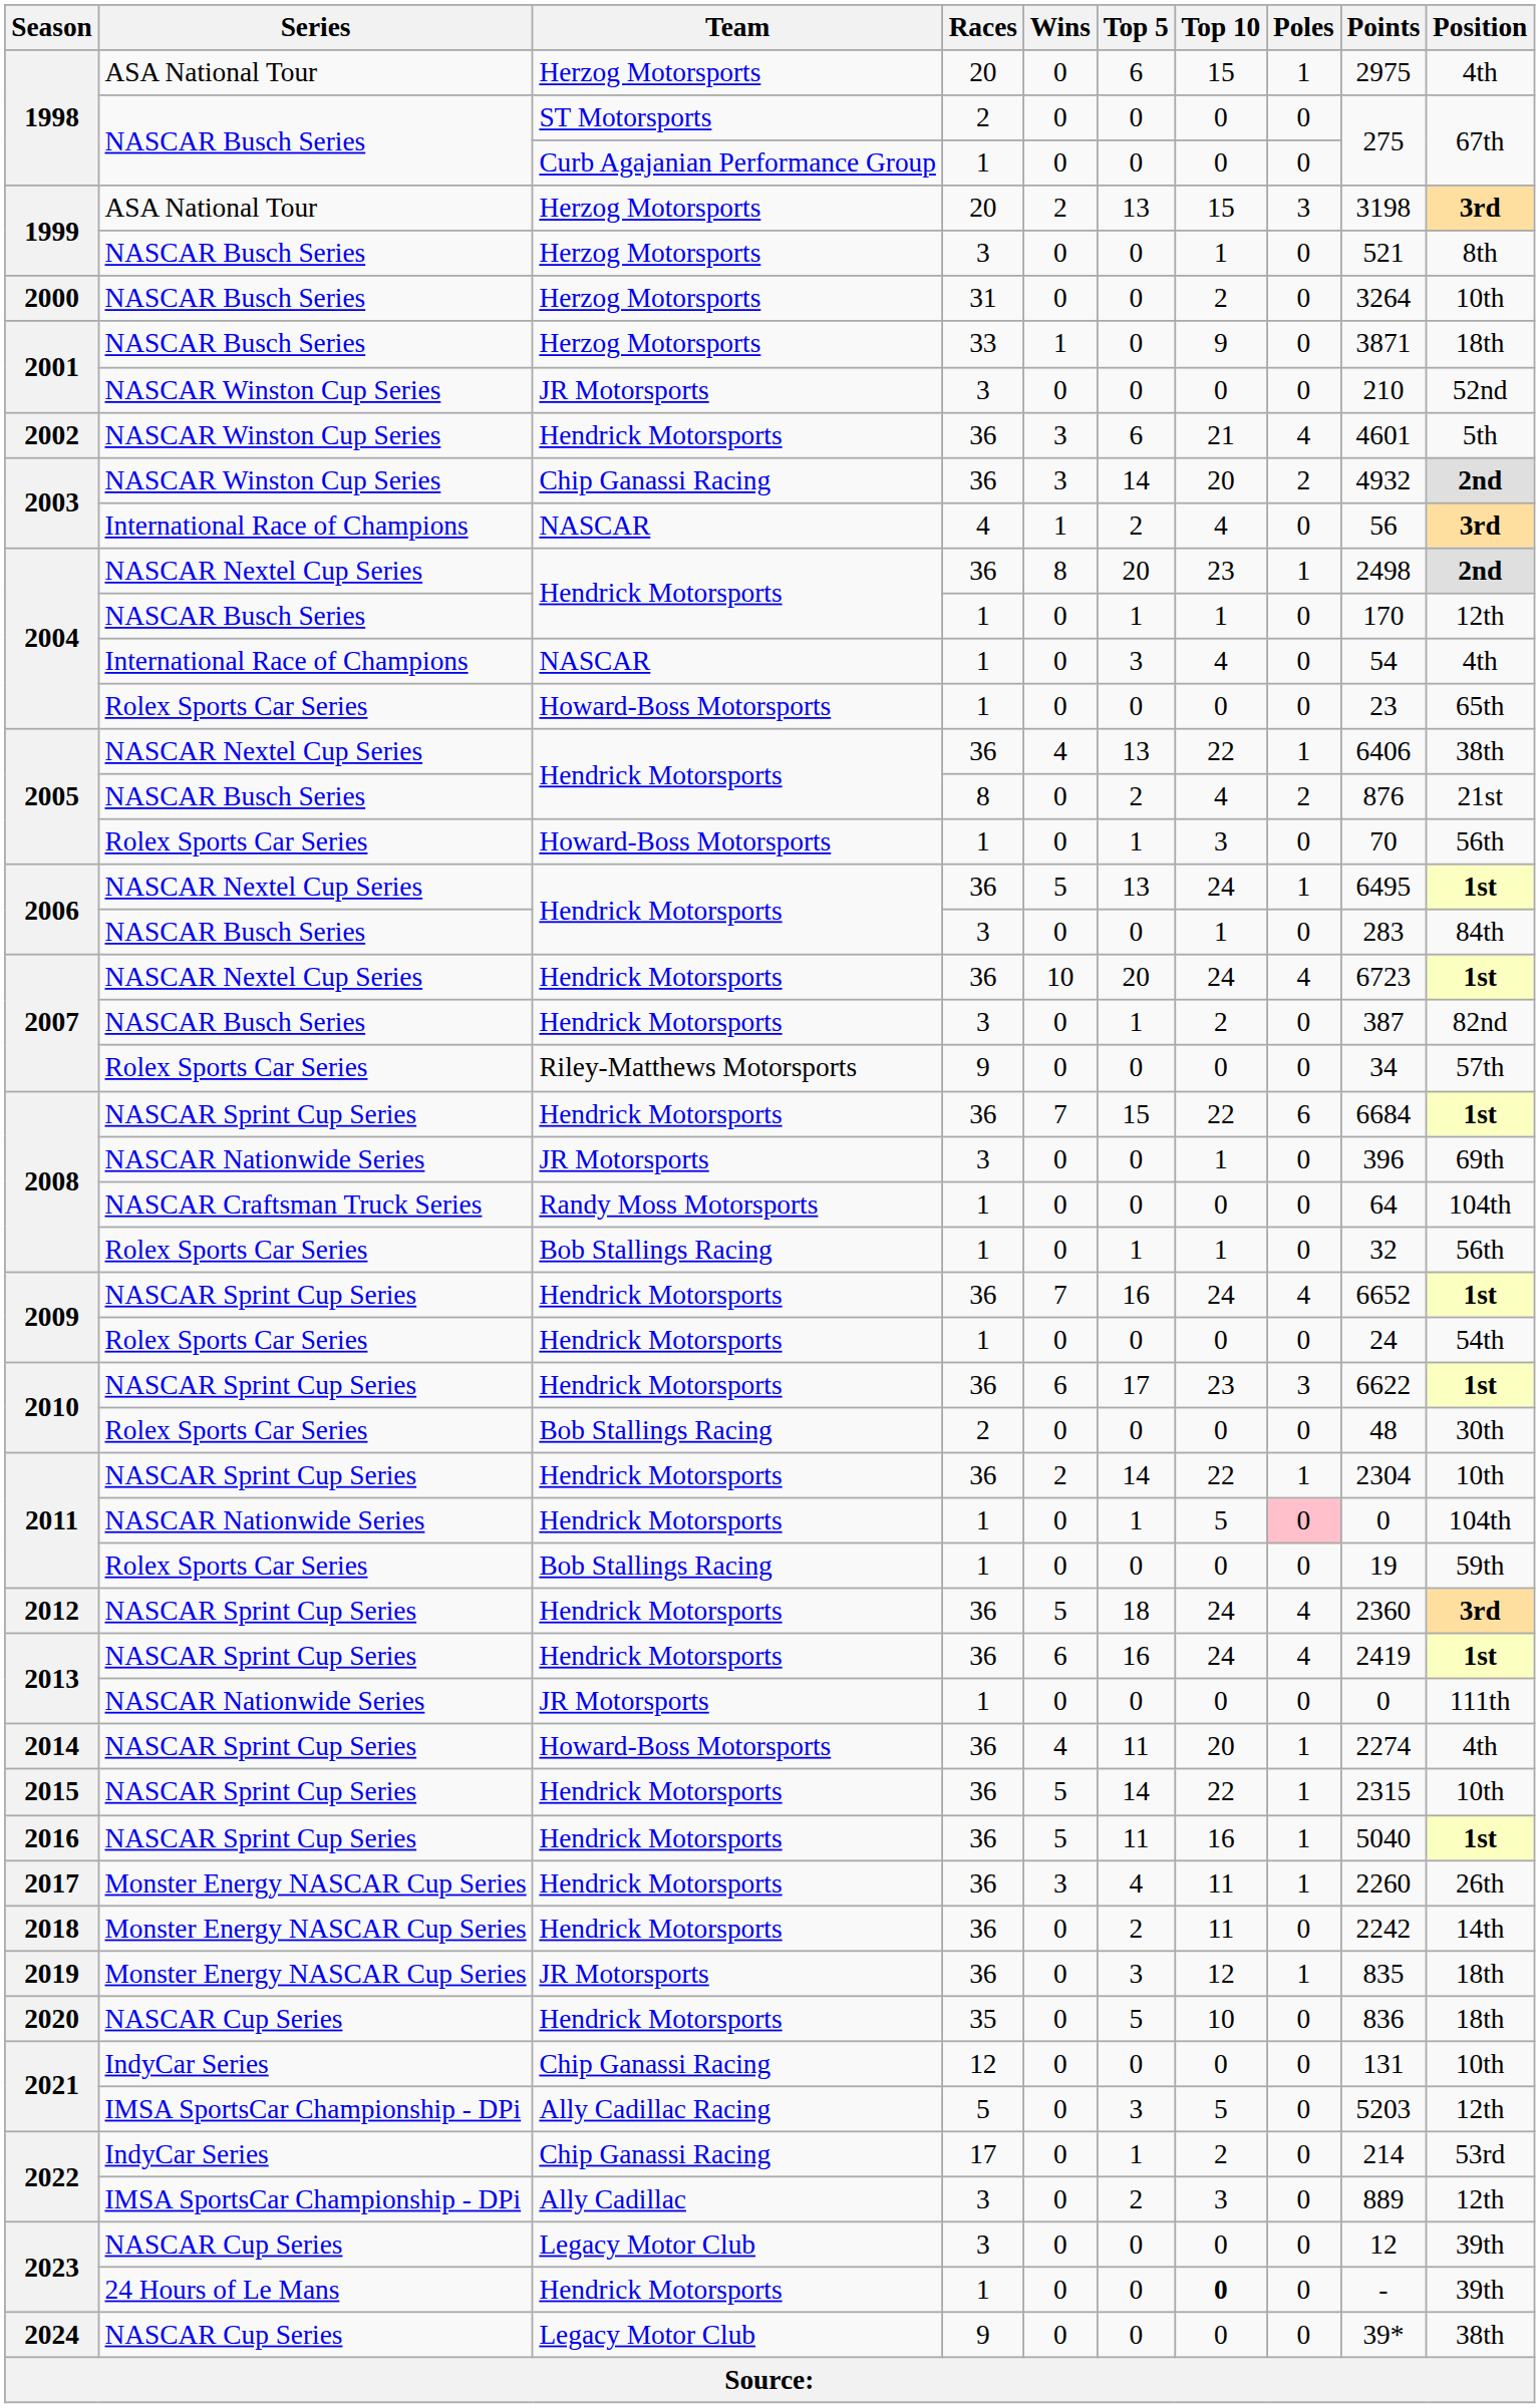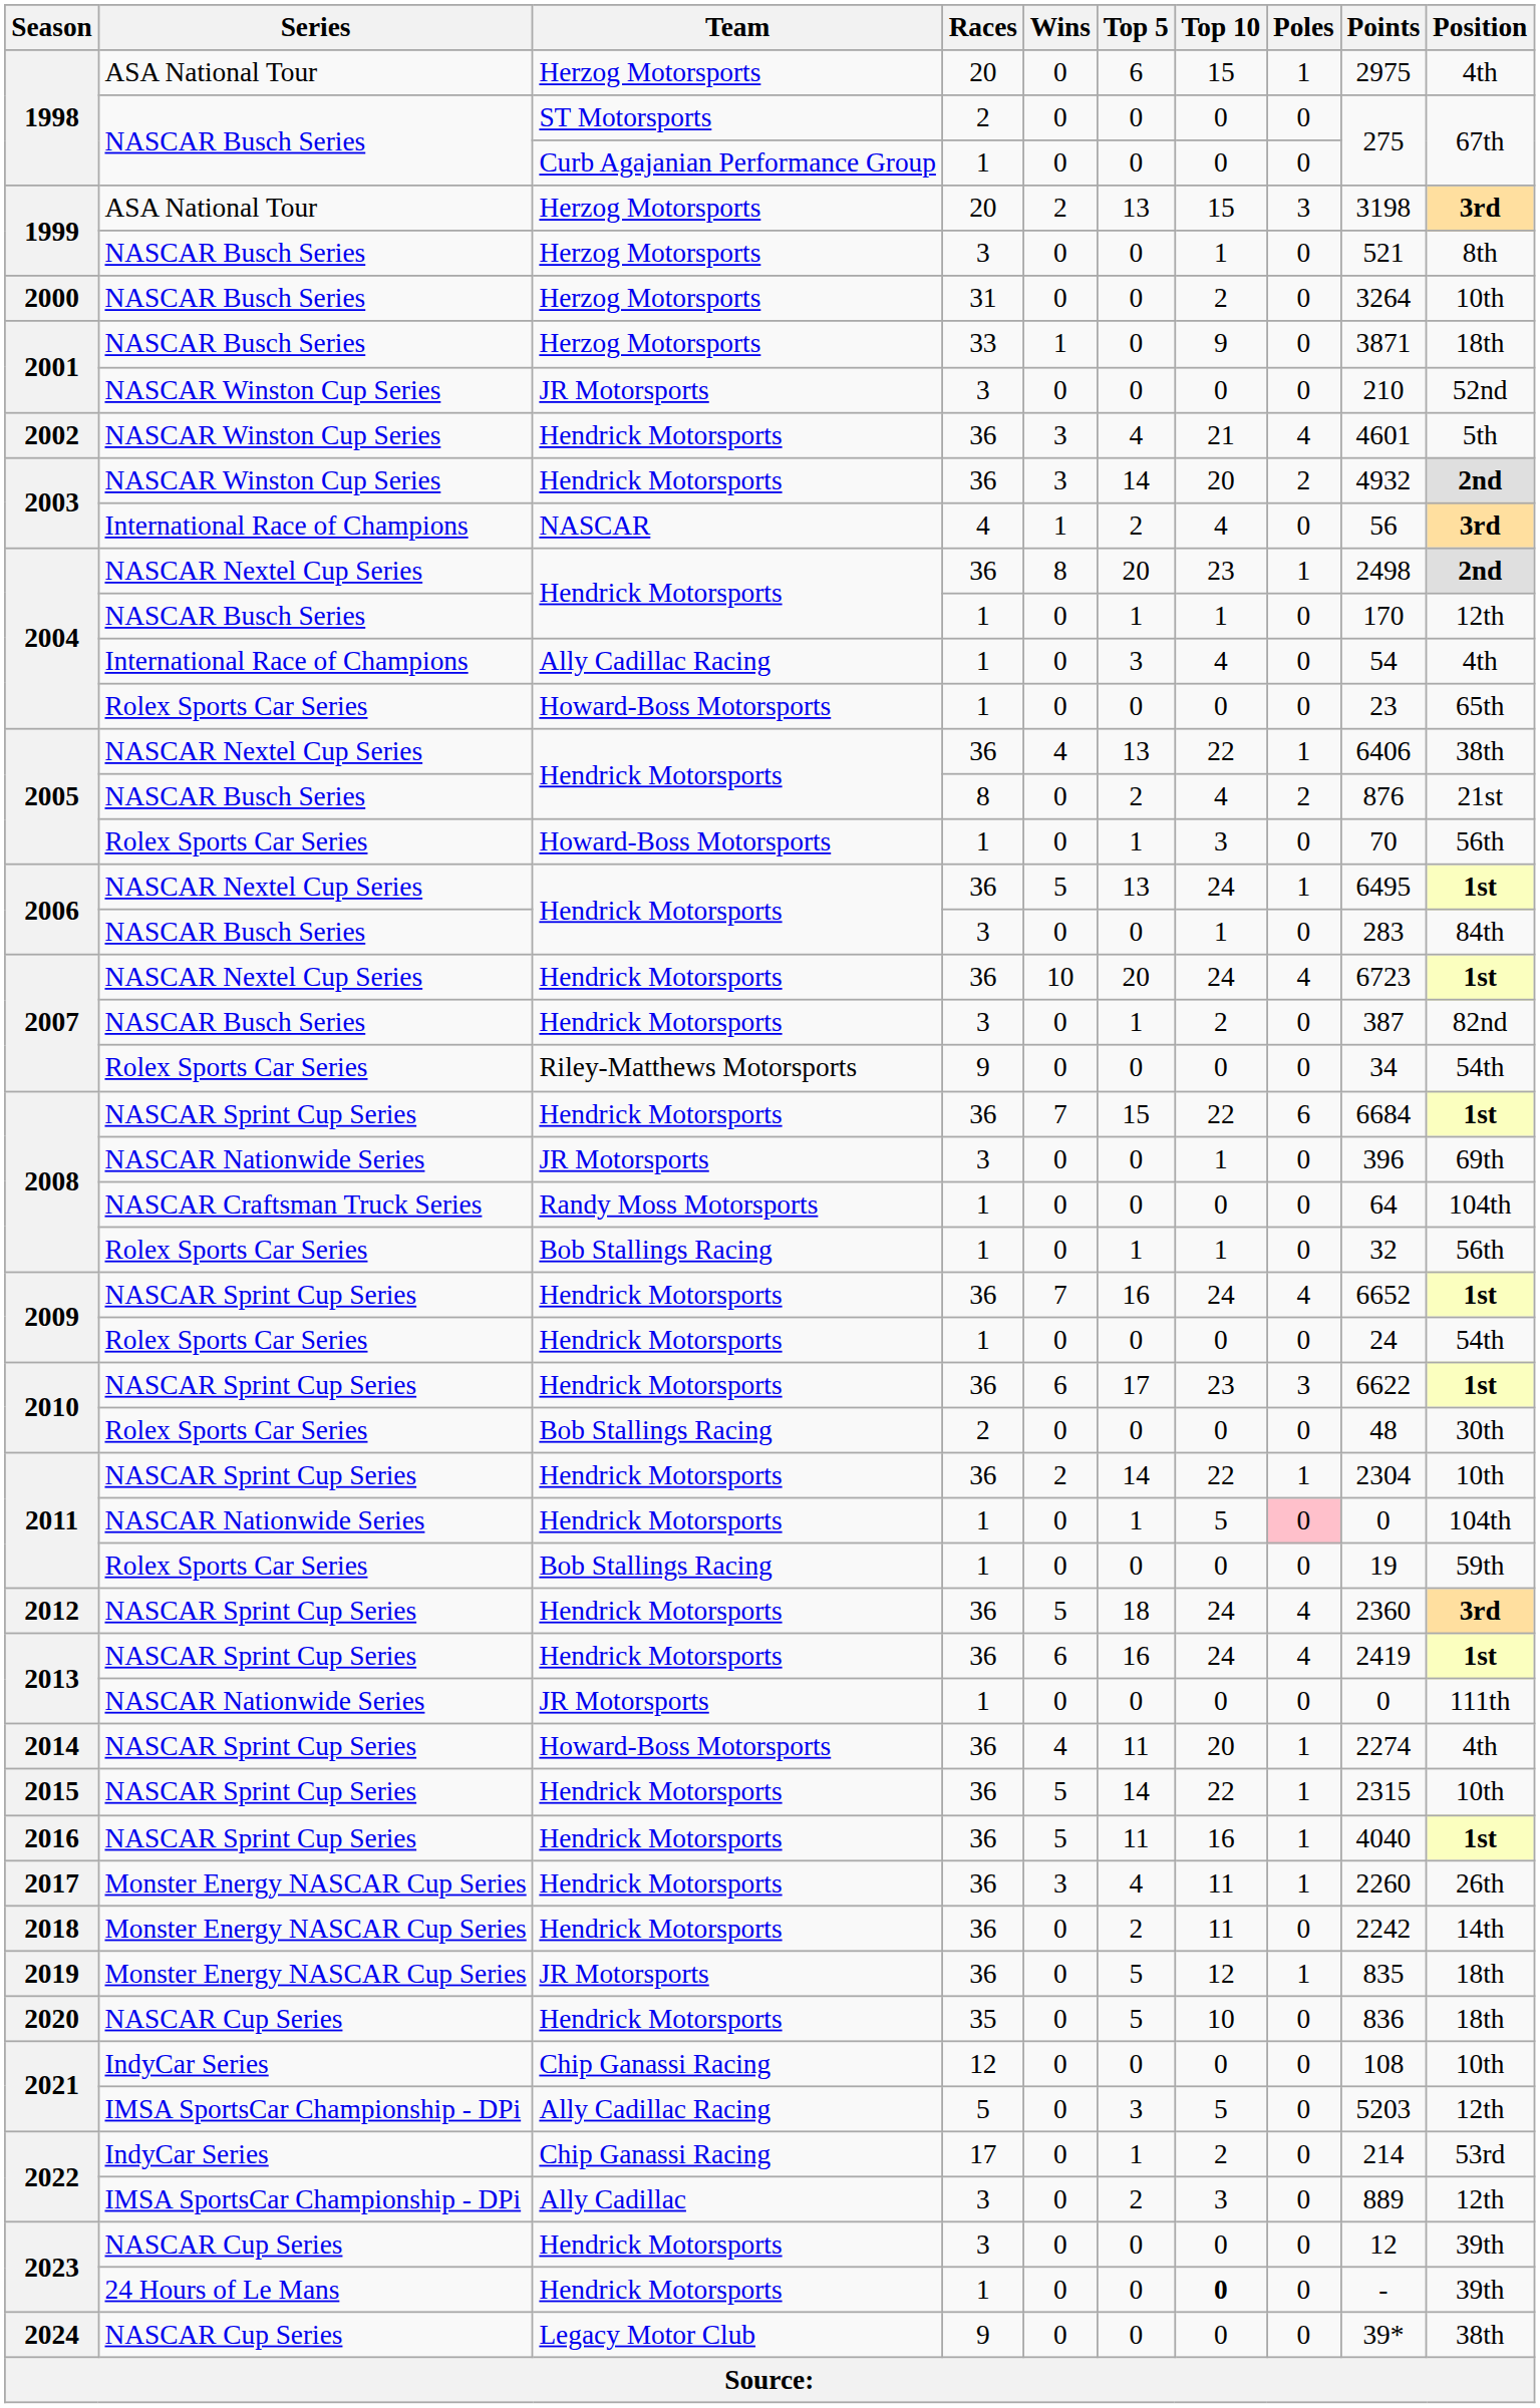2002 | Top 5: 6 -> 4
2003 / NASCAR Winston Cup Series | Team: Chip Ganassi Racing -> Hendrick Motorsports
2004 / International Race of Champions | Team: NASCAR -> Ally Cadillac Racing
2007 / Rolex Sports Car Series | Position: 57th -> 54th
2016 | Points: 5040 -> 4040
2019 | Top 5: 3 -> 5
2021 / IndyCar Series | Points: 131 -> 108
2023 / NASCAR Cup Series | Team: Legacy Motor Club -> Hendrick Motorsports
